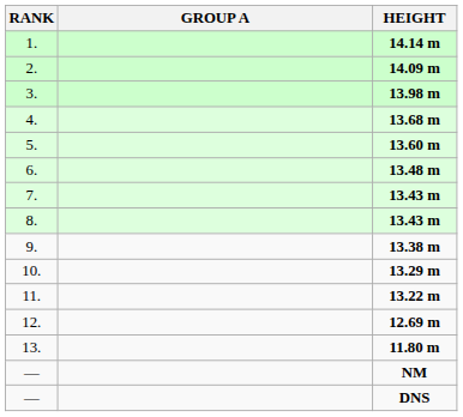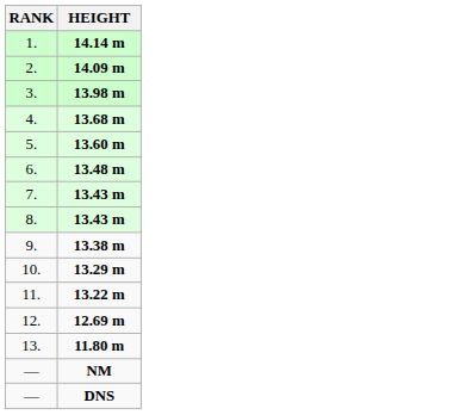- column: GROUP A
